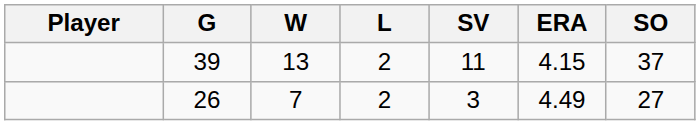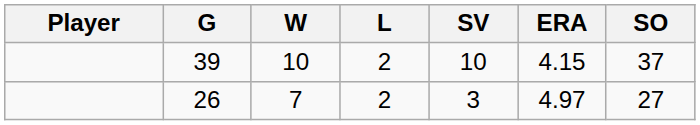39 | W: 13 -> 10
39 | SV: 11 -> 10
26 | ERA: 4.49 -> 4.97
